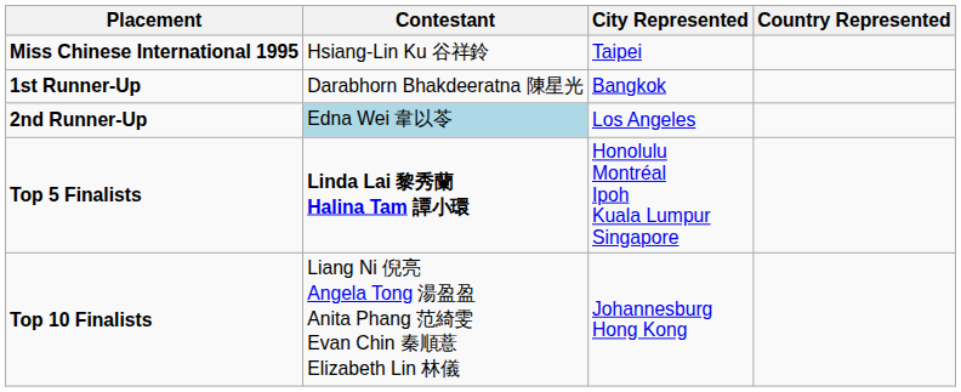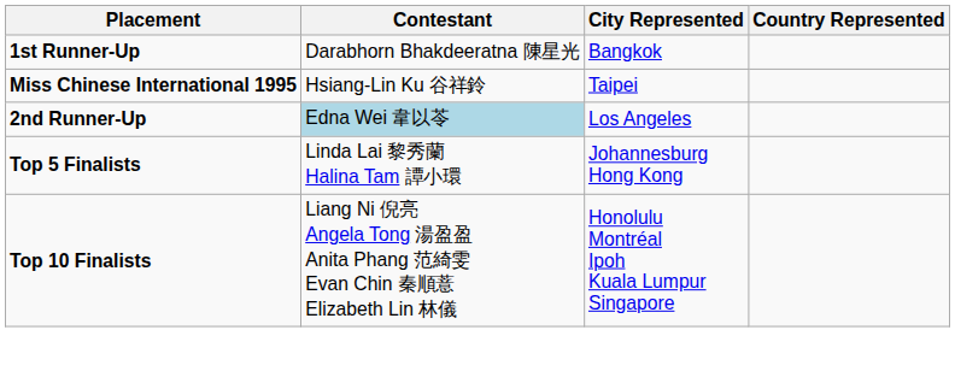rows swapped: Miss Chinese International 1995 <-> 1st Runner-Up
Top 5 Finalists | Contestant: bold -> normal
Top 5 Finalists | City Represented: Honolulu Montréal Ipoh Kuala Lumpur Singapore -> Johannesburg Hong Kong
Top 10 Finalists | City Represented: Johannesburg Hong Kong -> Honolulu Montréal Ipoh Kuala Lumpur Singapore
